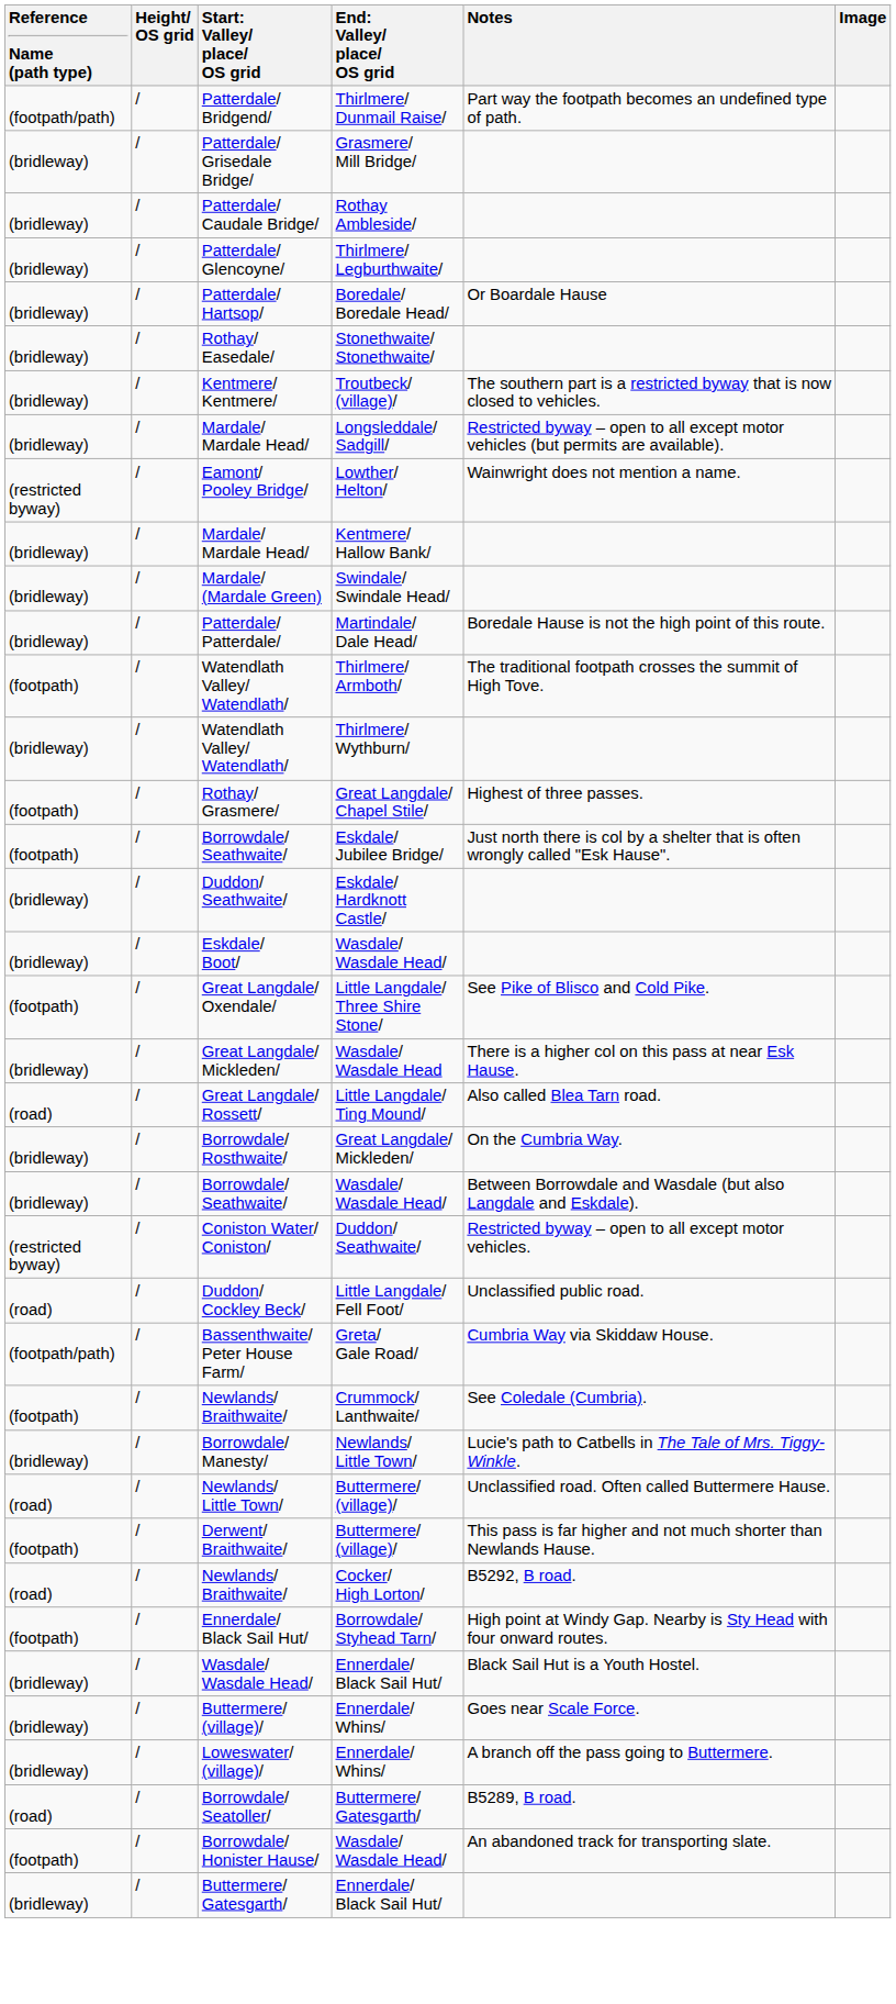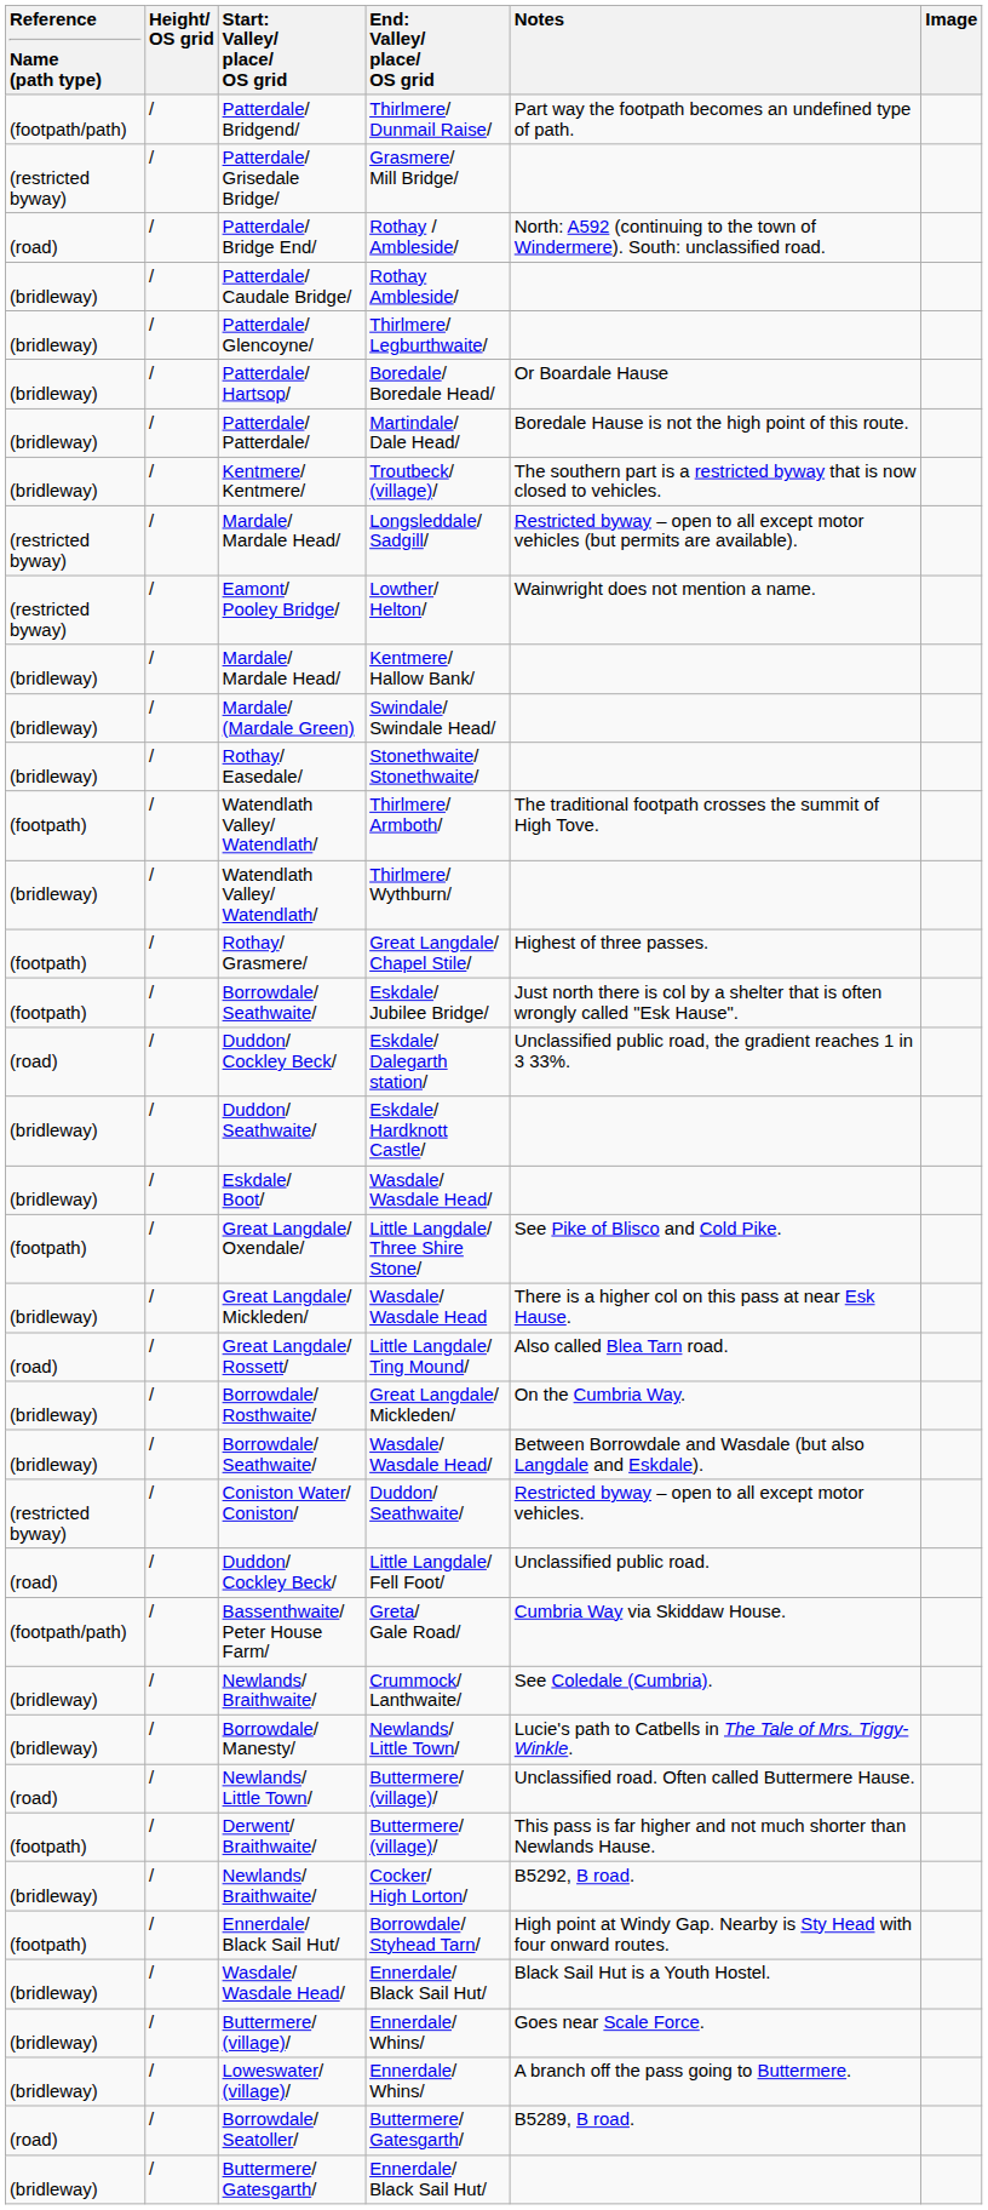Patterdale/ Grisedale Bridge/ | Reference Name (path type): (bridleway) -> (restricted byway)
+ row: (road) | / | Patterdale/ Bridge End/ | Rothay / Ambleside/ | North: A592 (continuing to the town of Windermere). South: unclassified road.
rows swapped: Patterdale/ Patterdale/ <-> Rothay/ Easedale/
Mardale/ Mardale Head/ / Longsleddale/ Sadgill/ | Reference Name (path type): (bridleway) -> (restricted byway)
+ row: (road) | / | Duddon/ Cockley Beck/ | Eskdale/ Dalegarth station/ | Unclassified public road, the gradient reaches 1 in 3 33%.
Newlands/ Braithwaite/ / Crummock/ Lanthwaite/ | Reference Name (path type): (footpath) -> (bridleway)
Newlands/ Braithwaite/ / Cocker/ High Lorton/ | Reference Name (path type): (road) -> (bridleway)
- row: (footpath) | / | Borrowdale/ Honister Hause/ | Wasdale/ Wasdale Head/ | An abandoned track for transporting slate.
